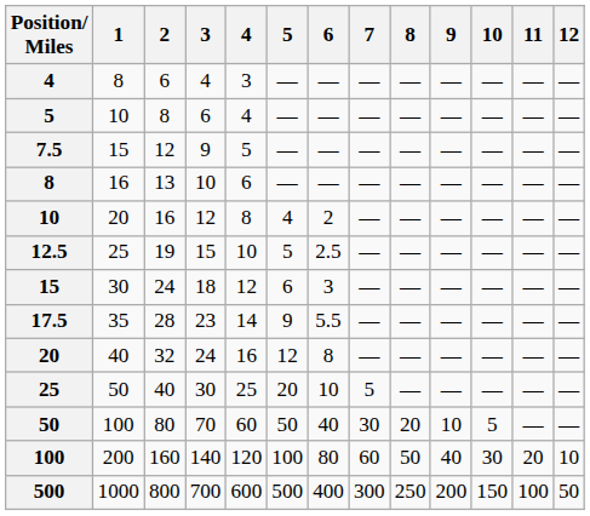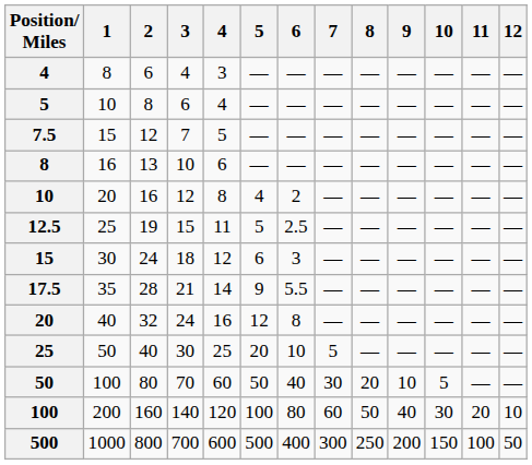7.5 | 3: 9 -> 7
12.5 | 4: 10 -> 11
17.5 | 3: 23 -> 21
